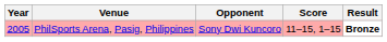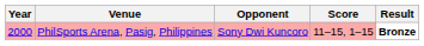PhilSports Arena, Pasig, Philippines | Year: 2005 -> 2000
